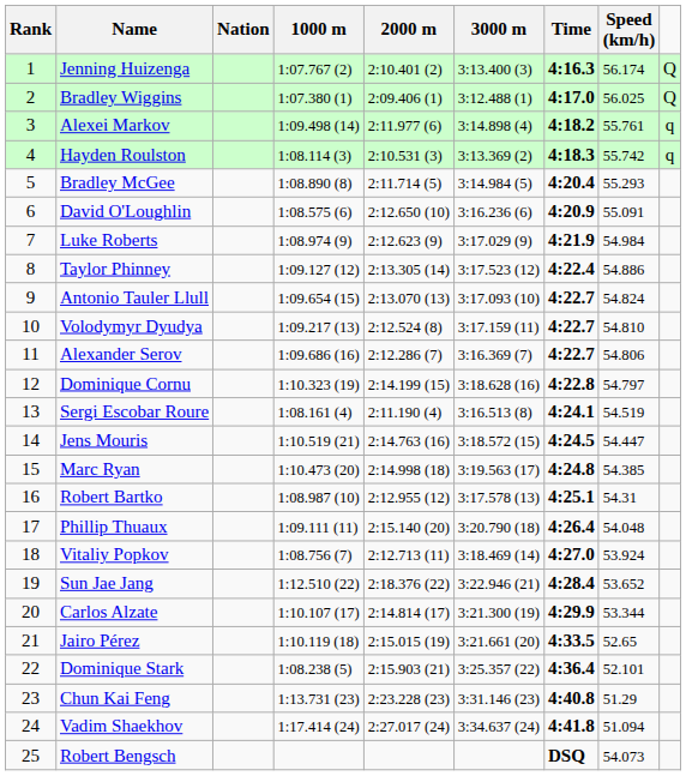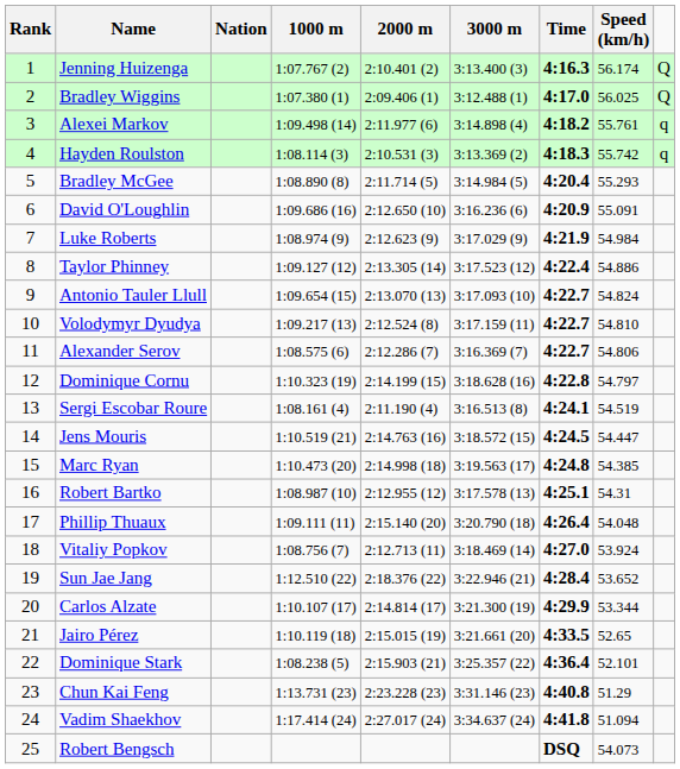David O'Loughlin | 1000 m: 1:08.575 (6) -> 1:09.686 (16)
Alexander Serov | 1000 m: 1:09.686 (16) -> 1:08.575 (6)
